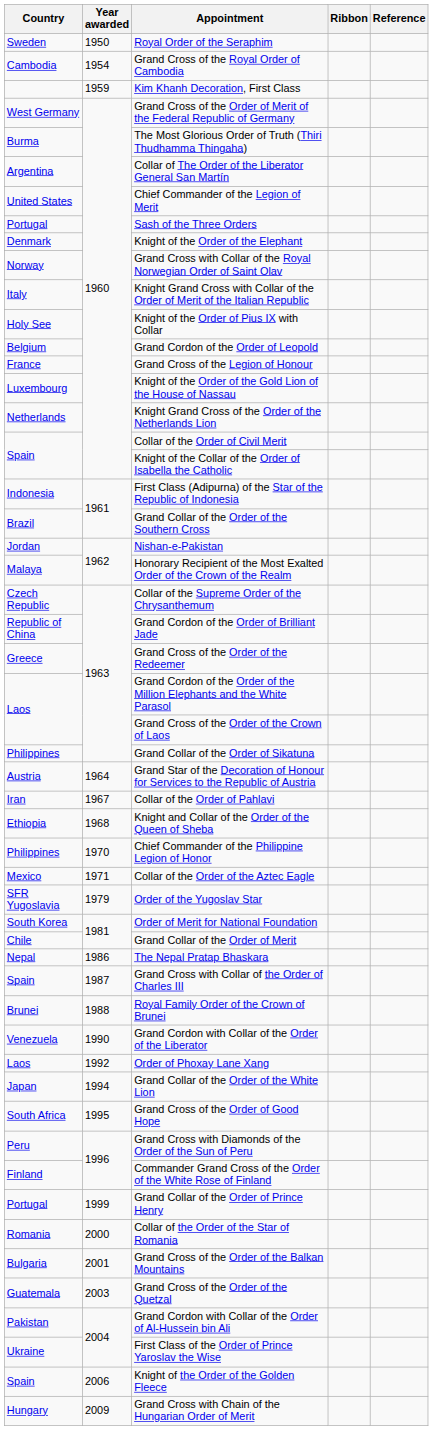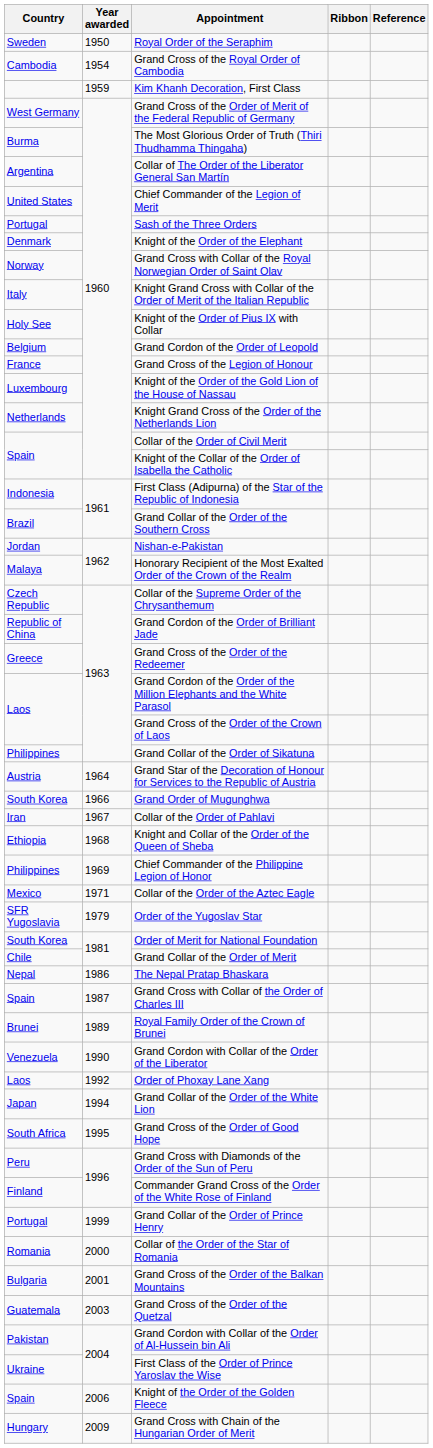+ row: South Korea | 1966 | Grand Order of Mugunghwa
Chief Commander of the Philippine Legion of Honor | Year awarded: 1970 -> 1969
Royal Family Order of the Crown of Brunei | Year awarded: 1988 -> 1989
